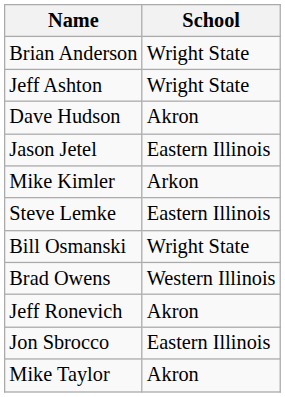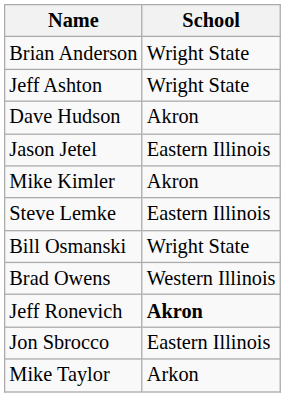Mike Kimler | School: Arkon -> Akron
Jeff Ronevich | School: normal -> bold
Mike Taylor | School: Akron -> Arkon
